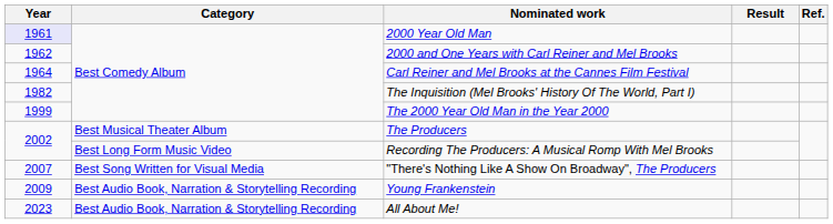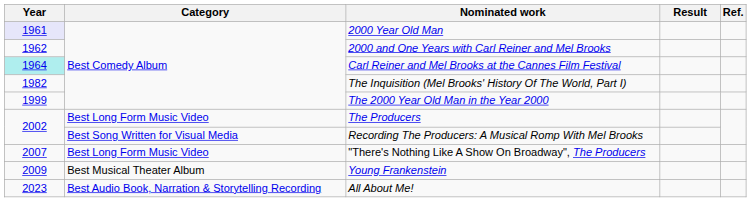Carl Reiner and Mel Brooks at the Cannes Film Festival | Year: no background -> paleturquoise background
The Producers | Category: Best Musical Theater Album -> Best Long Form Music Video
Recording The Producers: A Musical Romp With Mel Brooks | Category: Best Long Form Music Video -> Best Song Written for Visual Media
"There's Nothing Like A Show On Broadway", The Producers | Category: Best Song Written for Visual Media -> Best Long Form Music Video
Young Frankenstein | Category: Best Audio Book, Narration & Storytelling Recording -> Best Musical Theater Album
